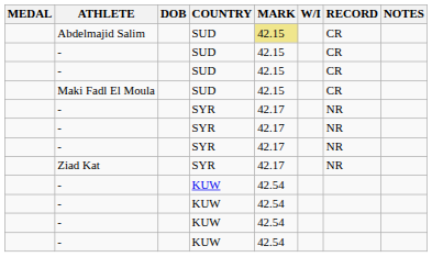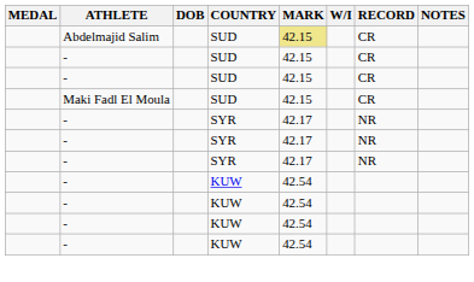- row: Ziad Kat | SYR | 42.17 | NR
